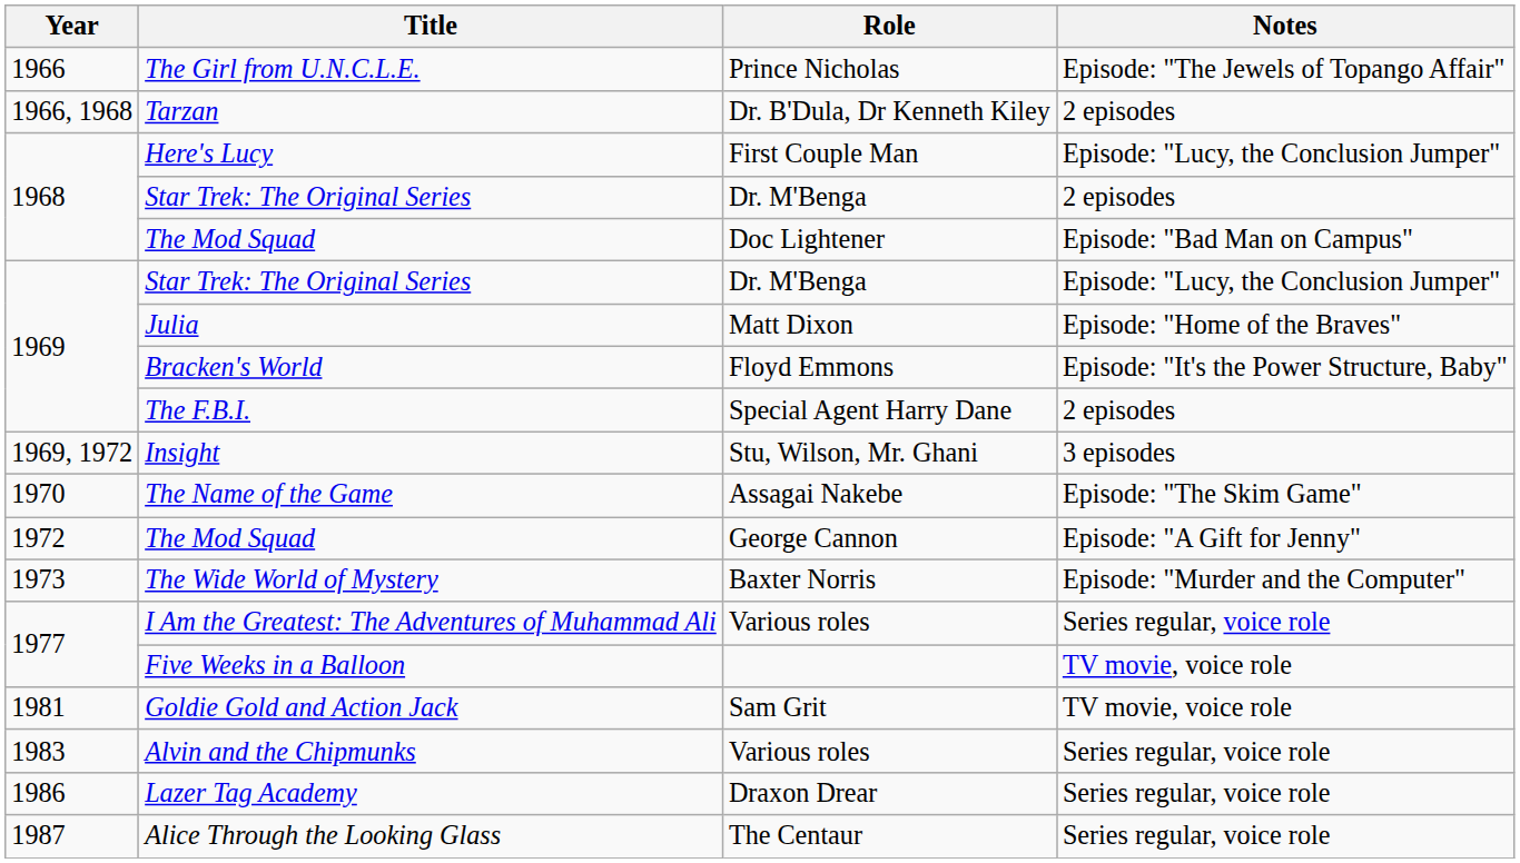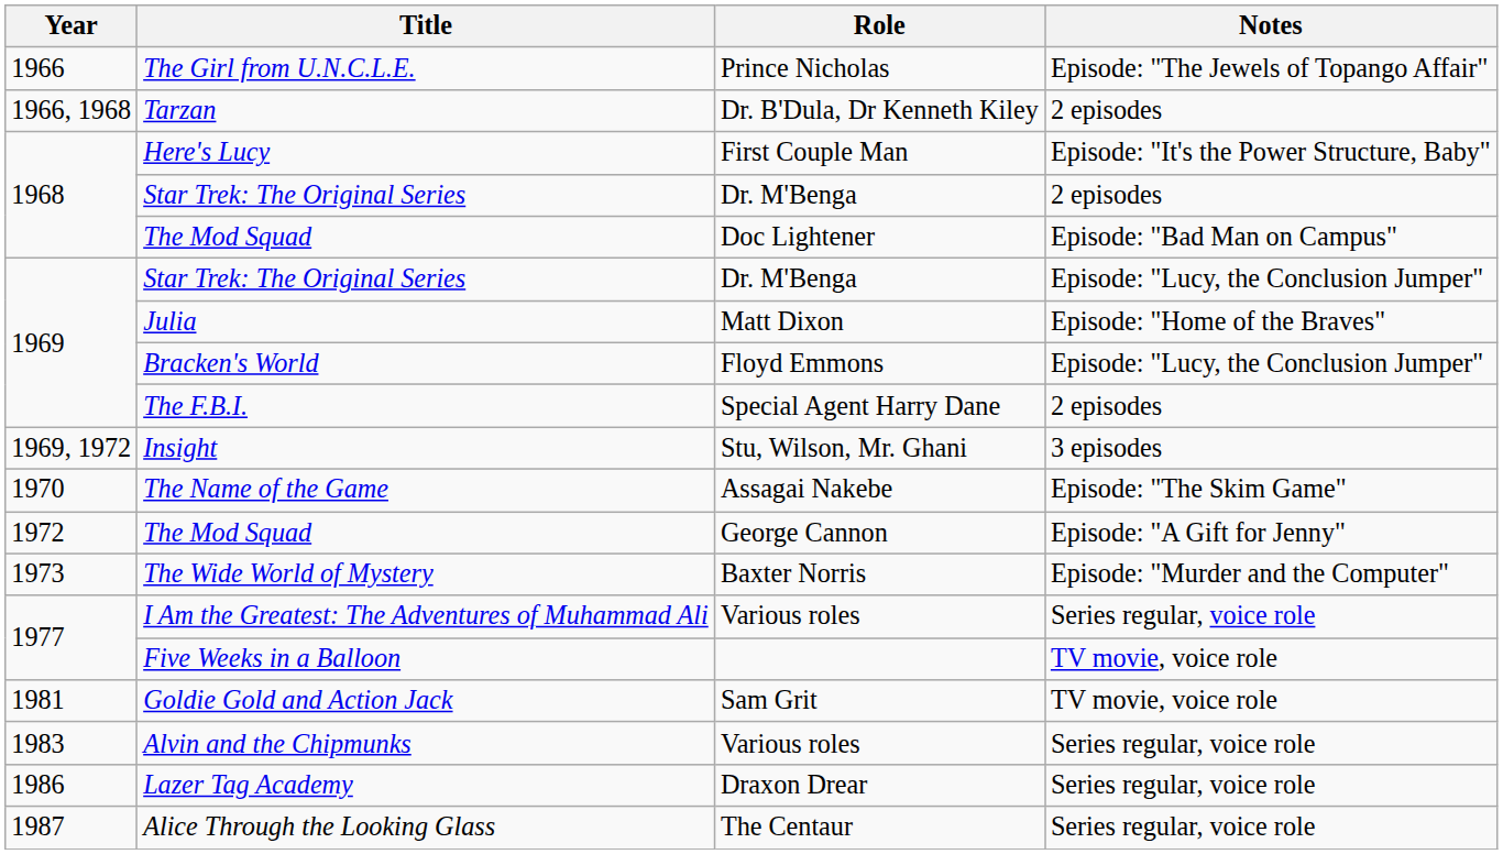Here's Lucy | Notes: Episode: "Lucy, the Conclusion Jumper" -> Episode: "It's the Power Structure, Baby"
Bracken's World | Notes: Episode: "It's the Power Structure, Baby" -> Episode: "Lucy, the Conclusion Jumper"
